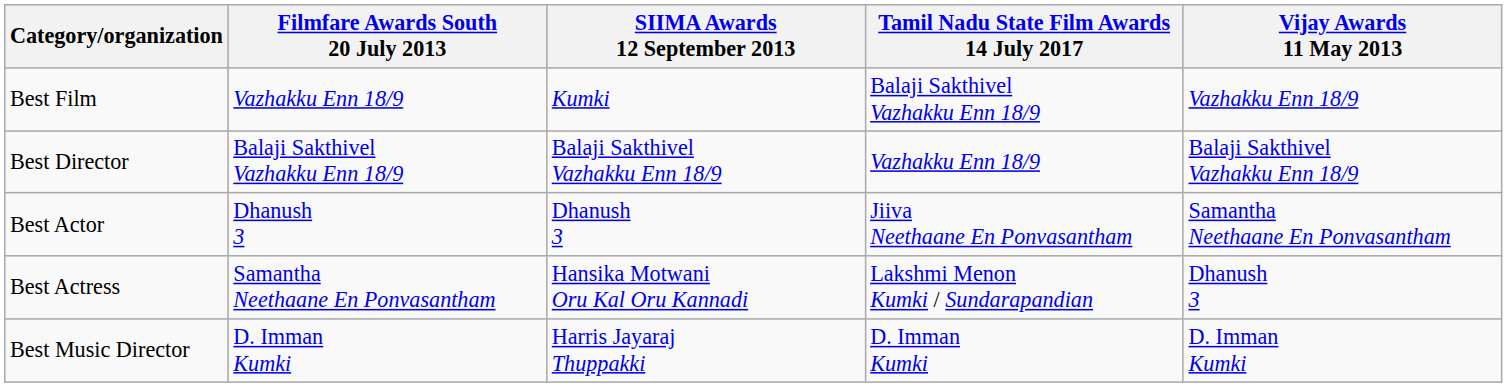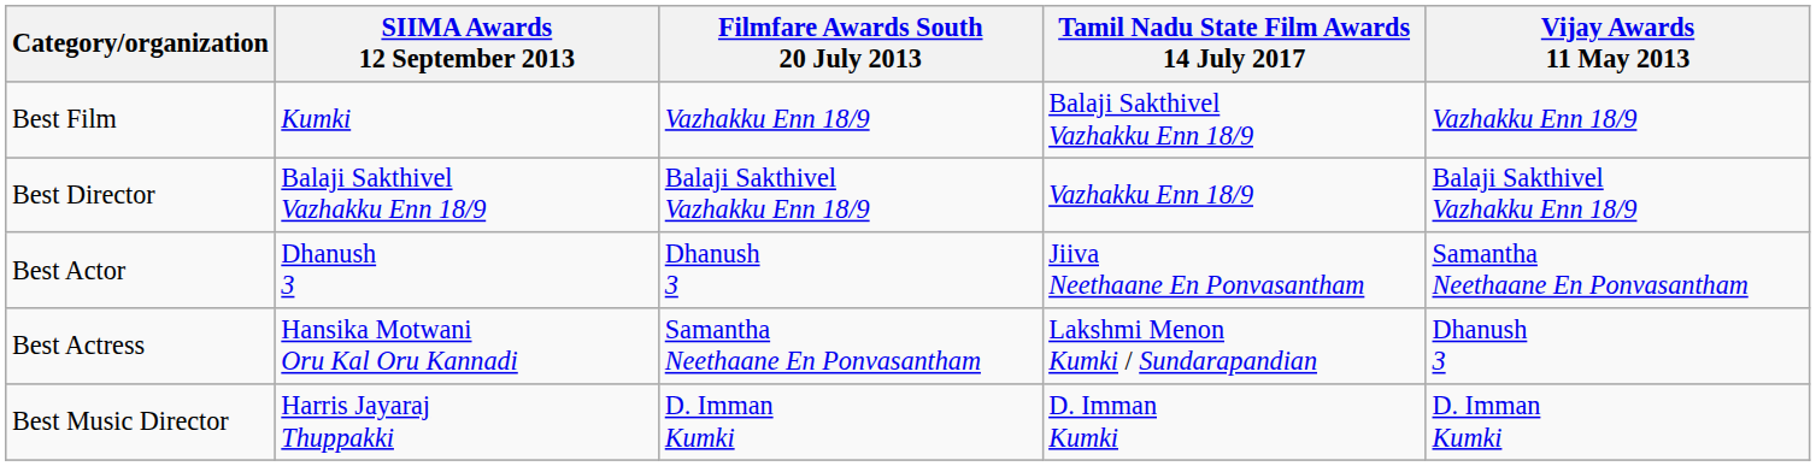columns swapped: Filmfare Awards South 20 July 2013 <-> SIIMA Awards 12 September 2013
